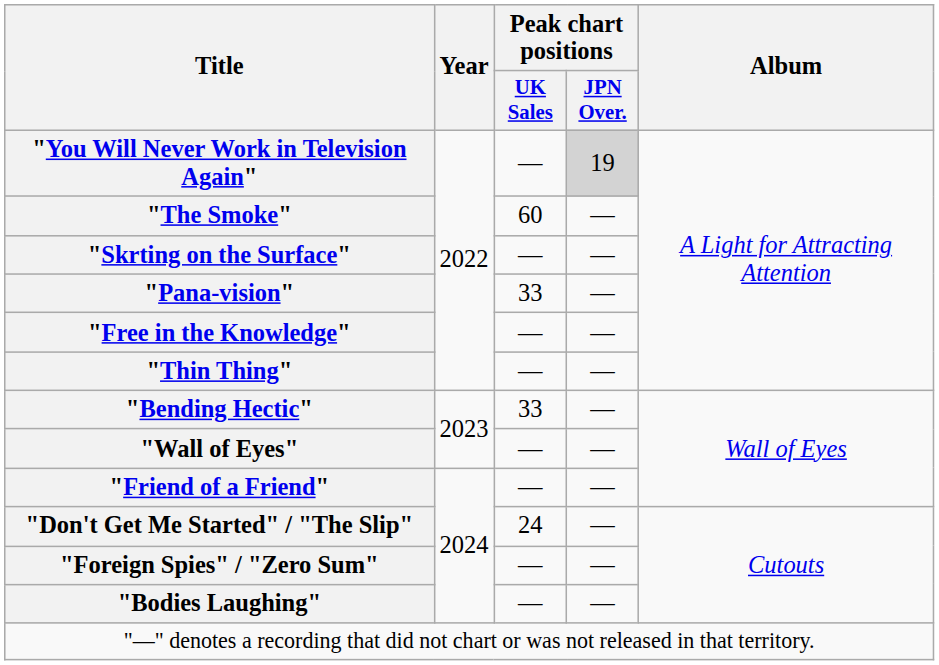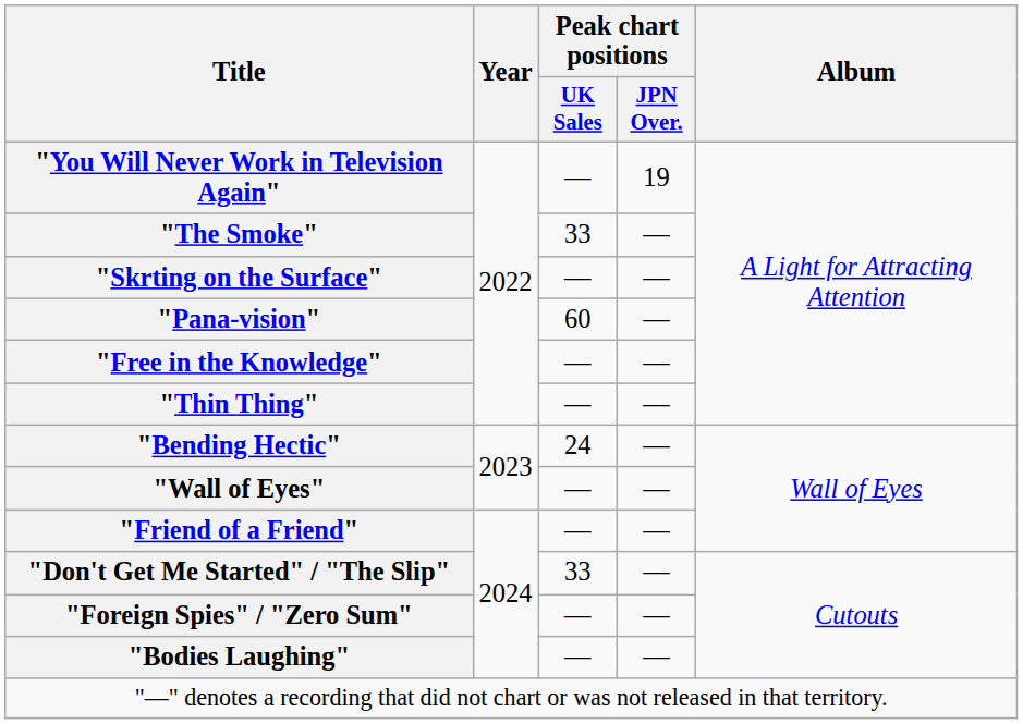"You Will Never Work in Television Again" | Peak chart positions / JPN Over.: lightgrey background -> no background
"The Smoke" | Peak chart positions / UK Sales: 60 -> 33
"Pana-vision" | Peak chart positions / UK Sales: 33 -> 60
"Bending Hectic" | Peak chart positions / UK Sales: 33 -> 24
"Don't Get Me Started" / "The Slip" | Peak chart positions / UK Sales: 24 -> 33
